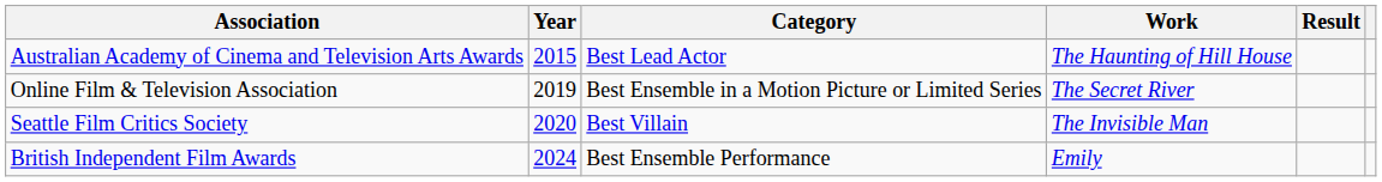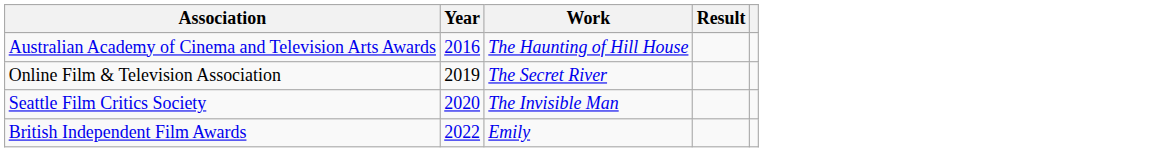- column: Category | Best Lead Actor | Best Ensemble in a Motion Picture or Limited Series | Best Villain | Best Ensemble Performance
Australian Academy of Cinema and Television Arts Awards | Year: 2015 -> 2016
British Independent Film Awards | Year: 2024 -> 2022
